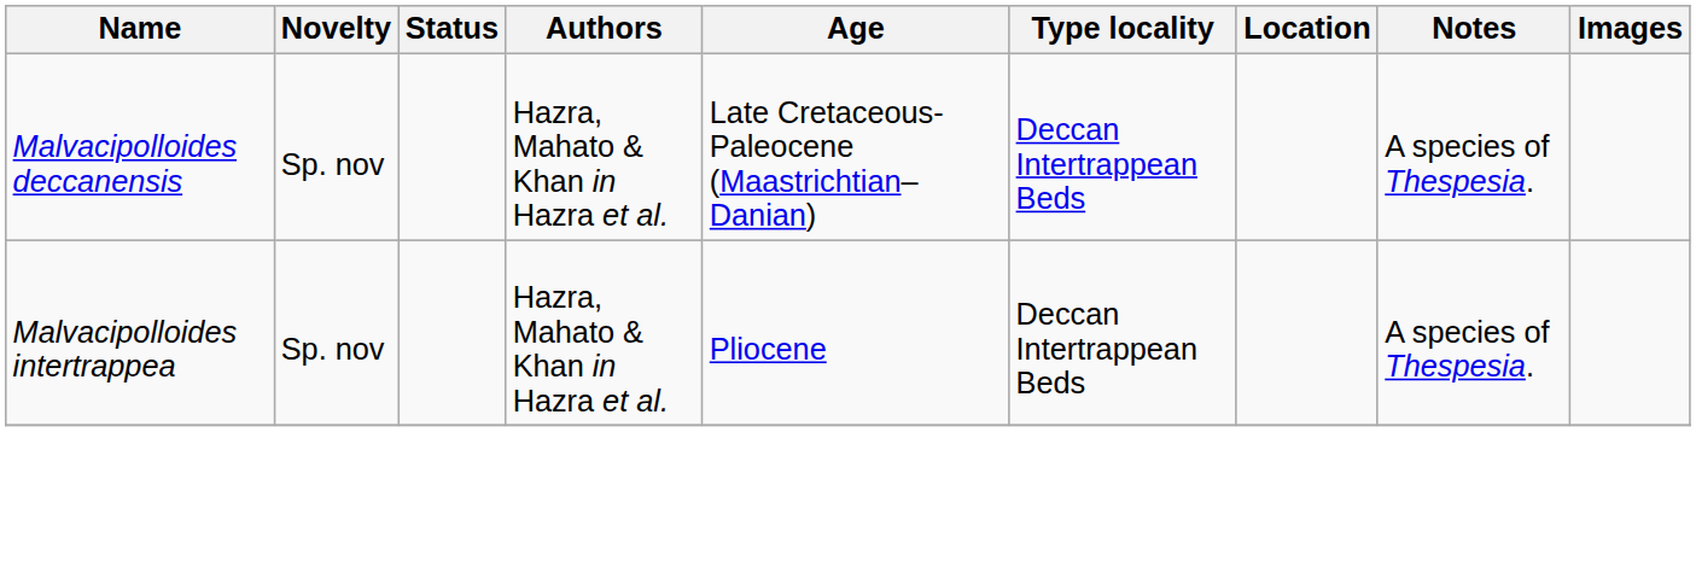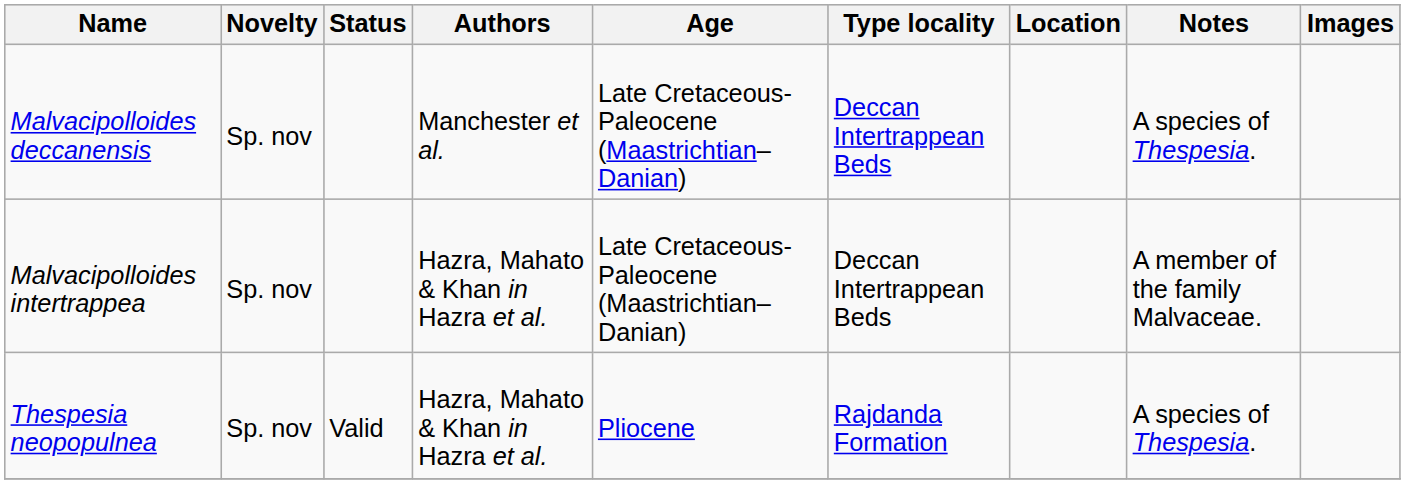Malvacipolloides deccanensis | Authors: Hazra, Mahato & Khan in Hazra et al. -> Manchester et al.
Malvacipolloides intertrappea | Age: Pliocene -> Late Cretaceous-Paleocene (Maastrichtian–Danian)
Malvacipolloides intertrappea | Notes: A species of Thespesia. -> A member of the family Malvaceae.
+ row: Thespesia neopopulnea | Sp. nov | Valid | Hazra, Mahato & Khan in Hazra et al. | Pliocene | Rajdanda Formation | A species of Thespesia.
